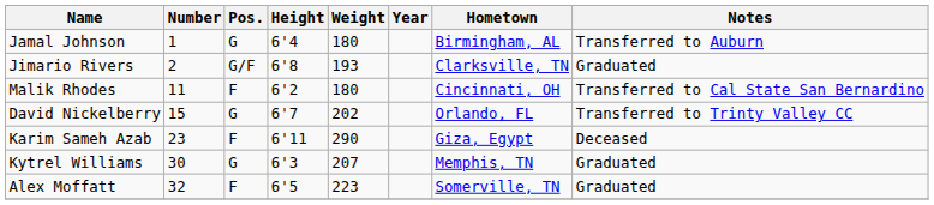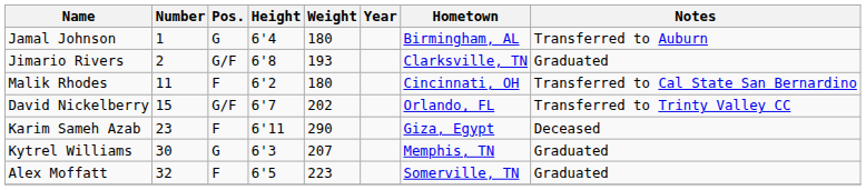David Nickelberry | Pos.: G -> G/F
